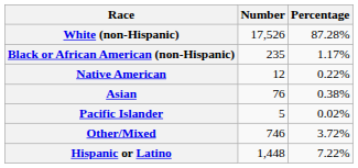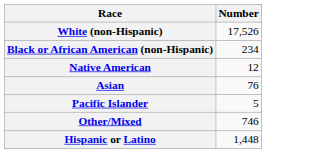- column: Percentage | 87.28% | 1.17% | 0.22% | 0.38% | 0.02% | 3.72% | 7.22%
Black or African American (non-Hispanic) | Number: 235 -> 234
